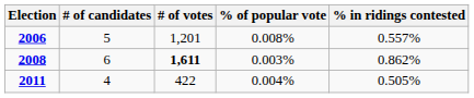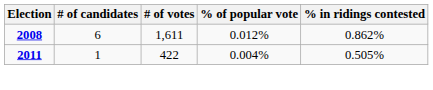- row: 2006 | 5 | 1,201 | 0.008% | 0.557%
2008 | # of votes: bold -> normal
2008 | % of popular vote: 0.003% -> 0.012%
2011 | # of candidates: 4 -> 1
